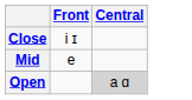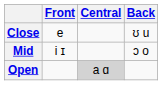+ column: Back | ʊ u | ɔ o
Close | Front: i ɪ -> e
Mid | Front: e -> i ɪ
